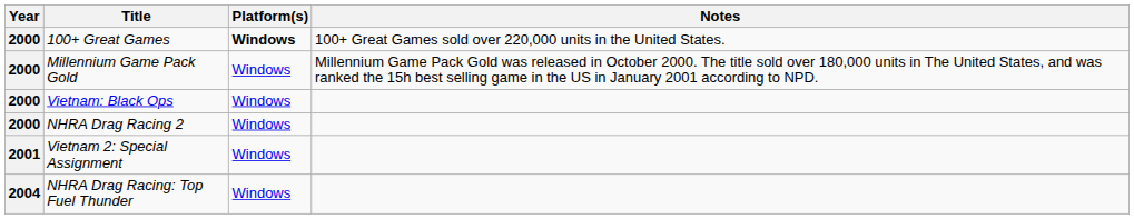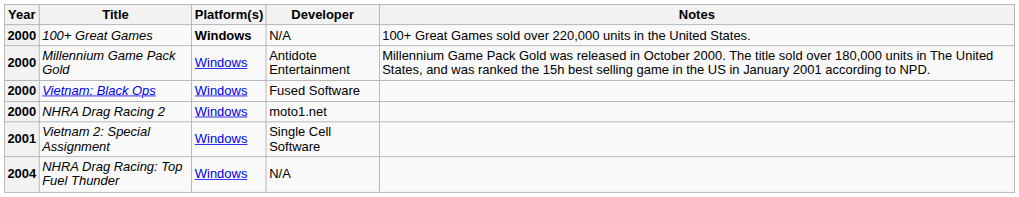+ column: Developer | N/A | Antidote Entertainment | Fused Software | moto1.net | Single Cell Software | N/A
